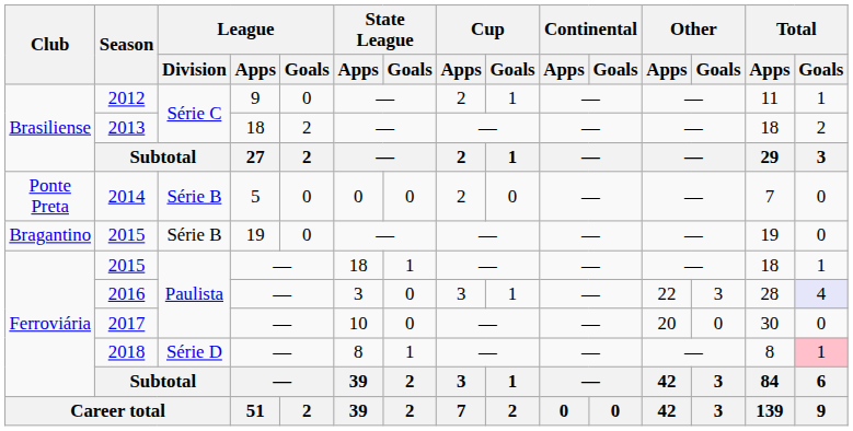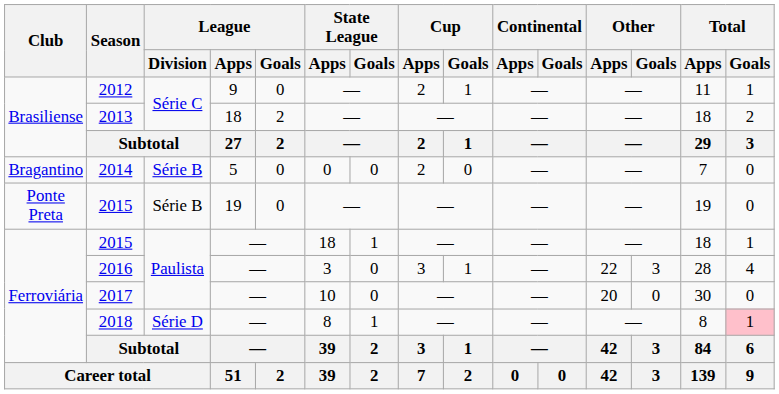2014 | Club: Ponte Preta -> Bragantino
2015 / 19 | Club: Bragantino -> Ponte Preta
2016 | Total / Goals: lavender background -> no background
